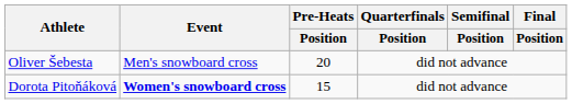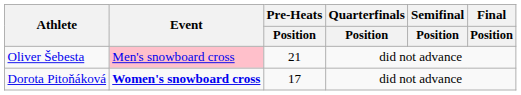Oliver Šebesta | Event: no background -> pink background
Oliver Šebesta | Pre-Heats / Position: 20 -> 21
Dorota Pitoňáková | Pre-Heats / Position: 15 -> 17
